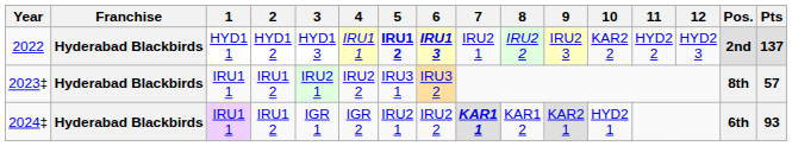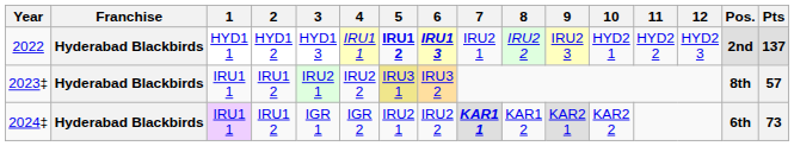2022 | 10: KAR2 2 -> HYD2 1
2023‡ | 5: no background -> khaki background
2024‡ | 10: HYD2 1 -> KAR2 2
2024‡ | Pts: 93 -> 73
